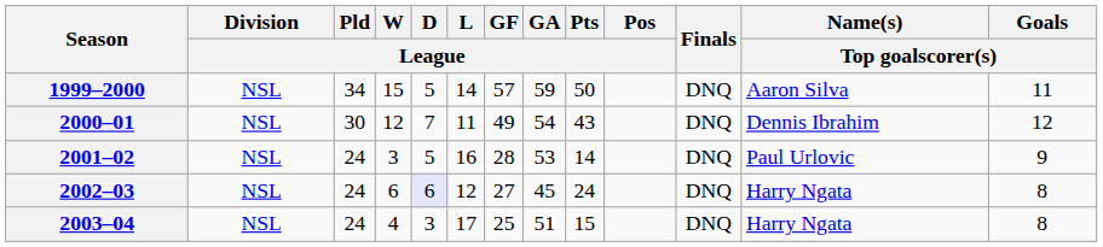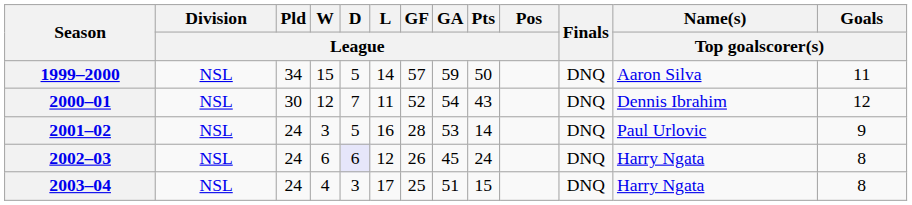2000–01 | GF / League: 49 -> 52
2002–03 | GF / League: 27 -> 26
